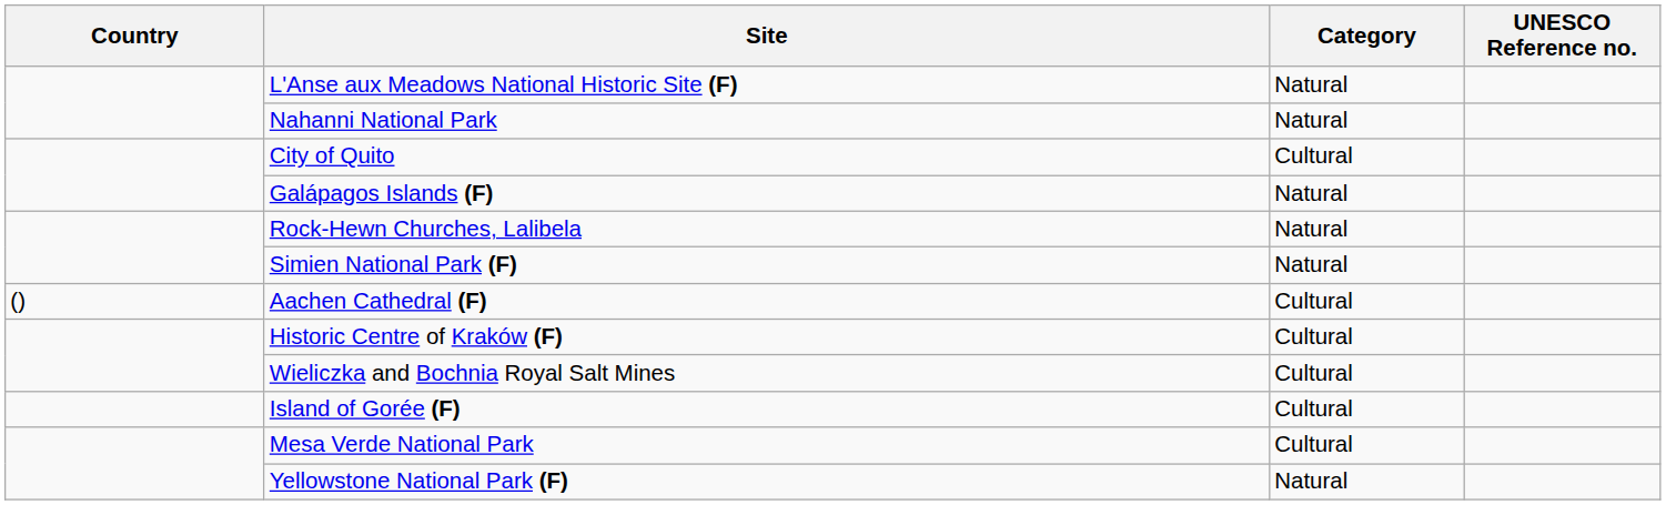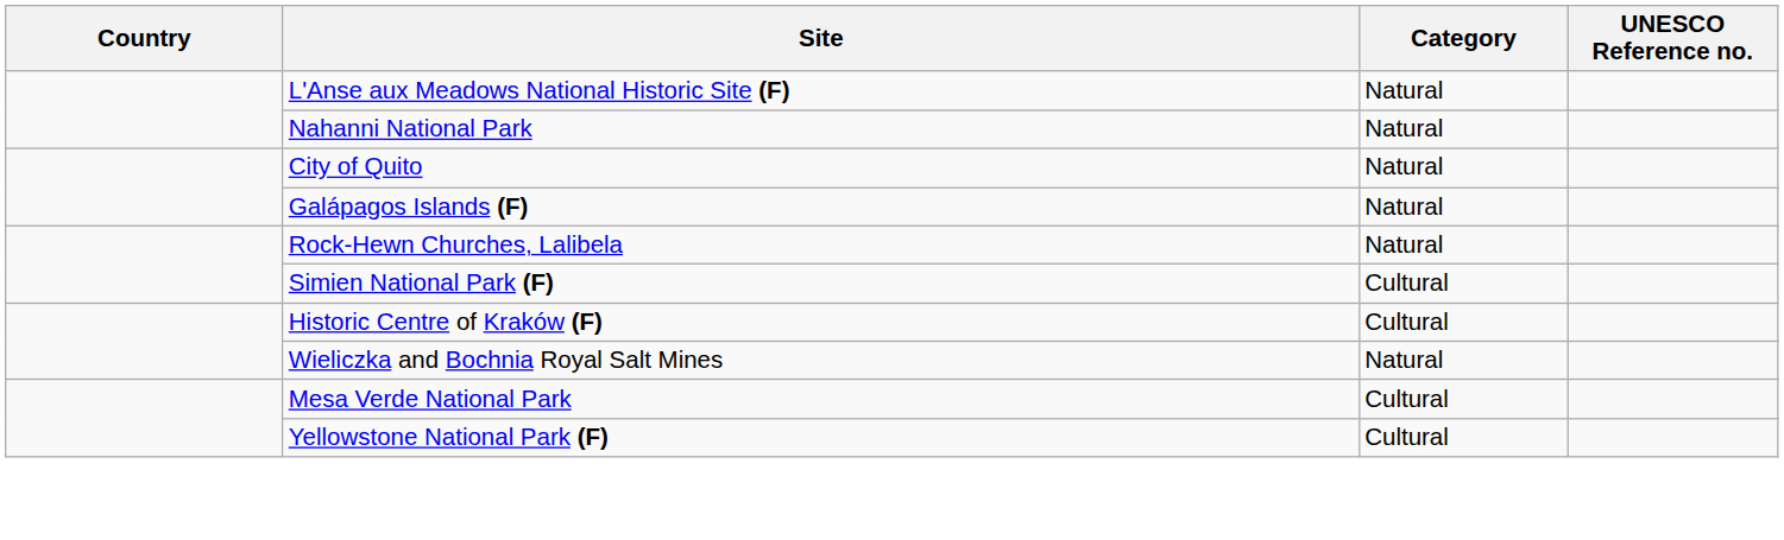City of Quito | Category: Cultural -> Natural
Simien National Park (F) | Category: Natural -> Cultural
- row: () | Aachen Cathedral (F) | Cultural
Wieliczka and Bochnia Royal Salt Mines | Category: Cultural -> Natural
- row: Island of Gorée (F) | Cultural
Yellowstone National Park (F) | Category: Natural -> Cultural
